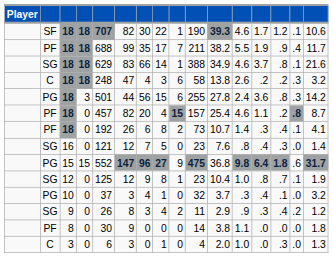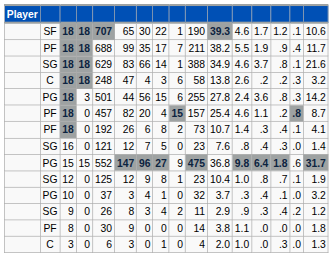SF / 18 | column 6: 82 -> 65
